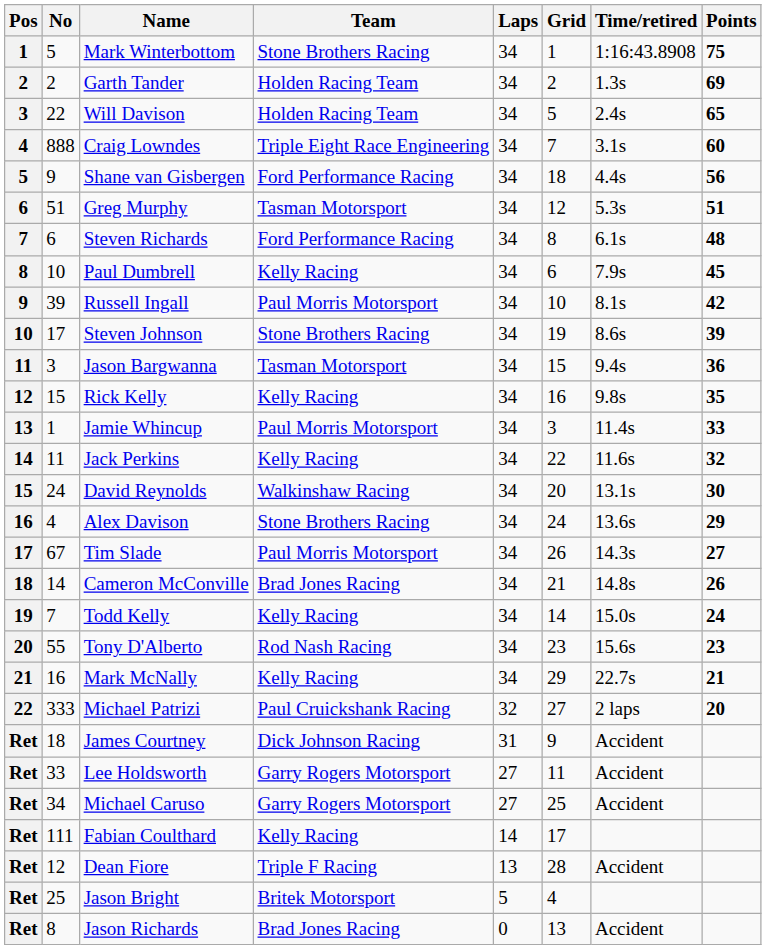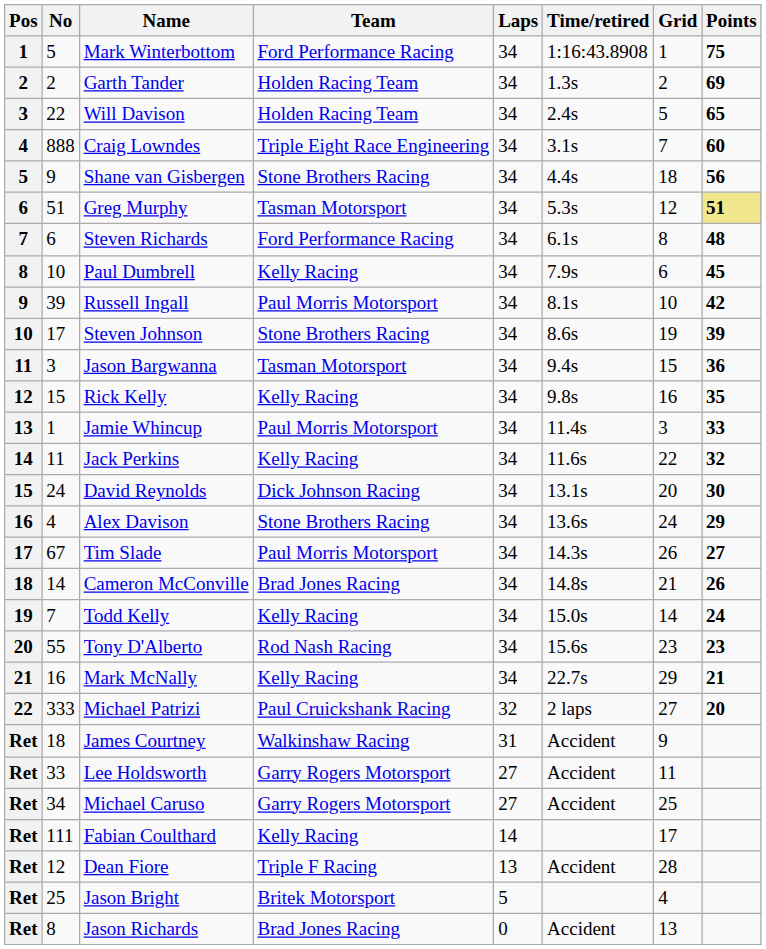columns swapped: Time/retired <-> Grid
Mark Winterbottom | Team: Stone Brothers Racing -> Ford Performance Racing
Shane van Gisbergen | Team: Ford Performance Racing -> Stone Brothers Racing
Greg Murphy | Points: no background -> khaki background
David Reynolds | Team: Walkinshaw Racing -> Dick Johnson Racing
James Courtney | Team: Dick Johnson Racing -> Walkinshaw Racing
